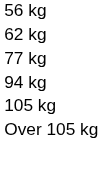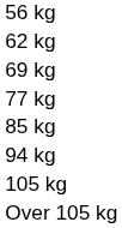+ row: 69 kg
+ row: 85 kg
